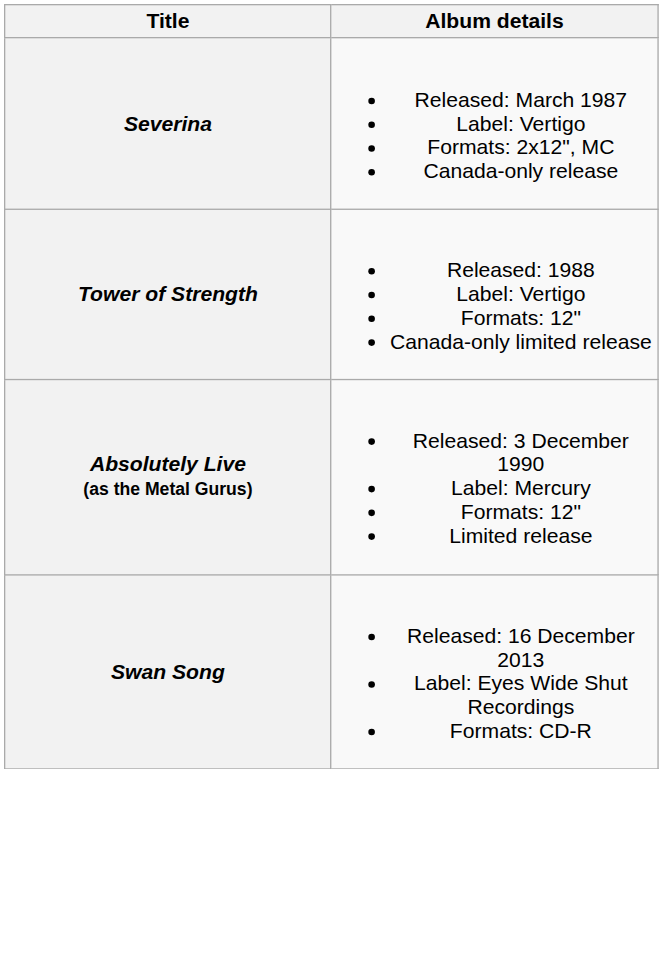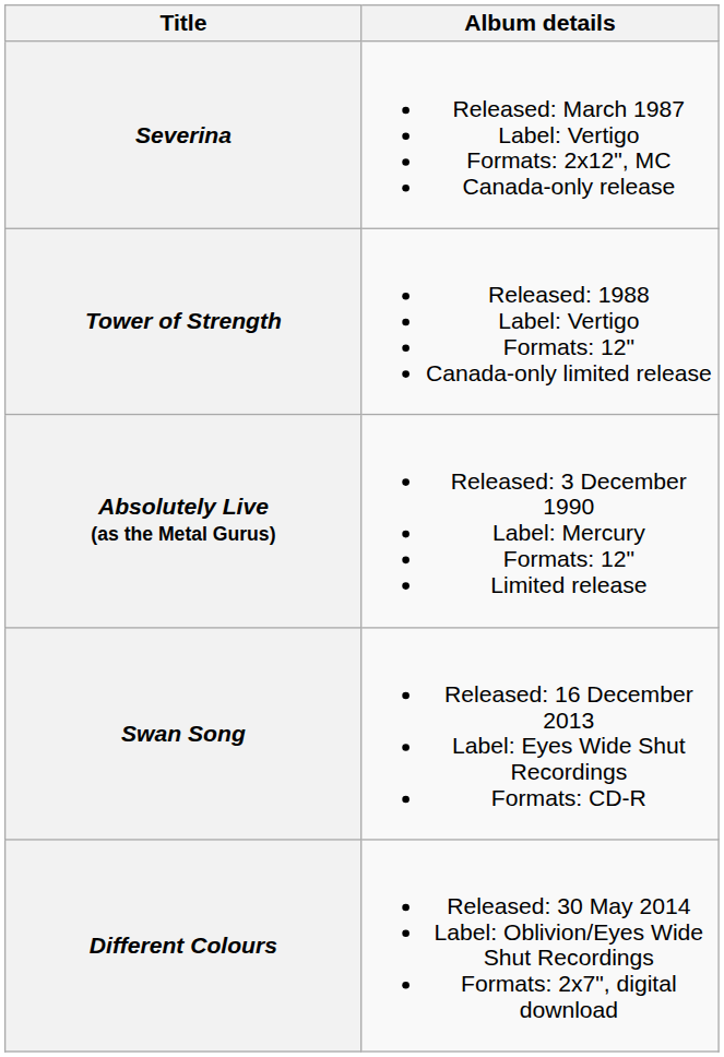+ row: Different Colours | Released: 30 May 2014 Label: Oblivion/Eyes Wide Shut Recordings Formats: 2x7", digital download
